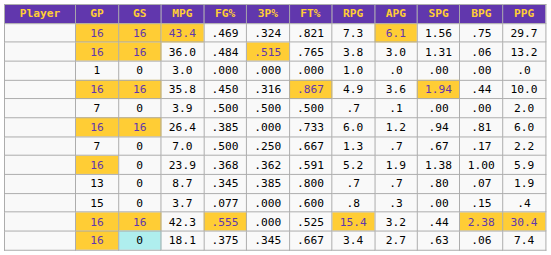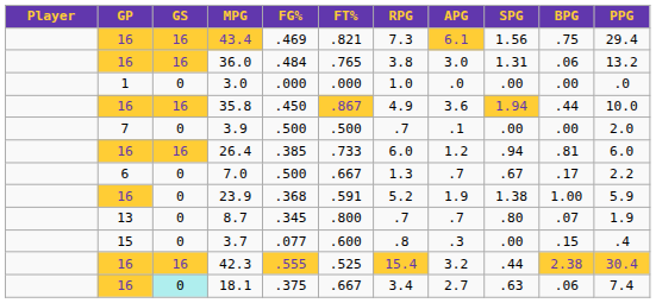- column: 3P% | .324 | .515 | .000 | .316 | .500 | .000 | .250 | .362 | .385 | .000 | .000 | .345
43.4 | PPG: 29.7 -> 29.4
7.0 | GP: 7 -> 6
